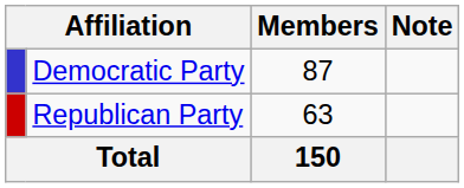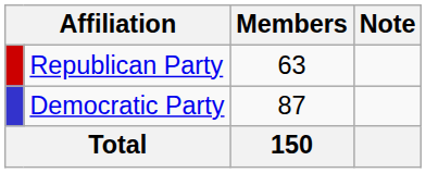rows swapped: Democratic Party <-> Republican Party
